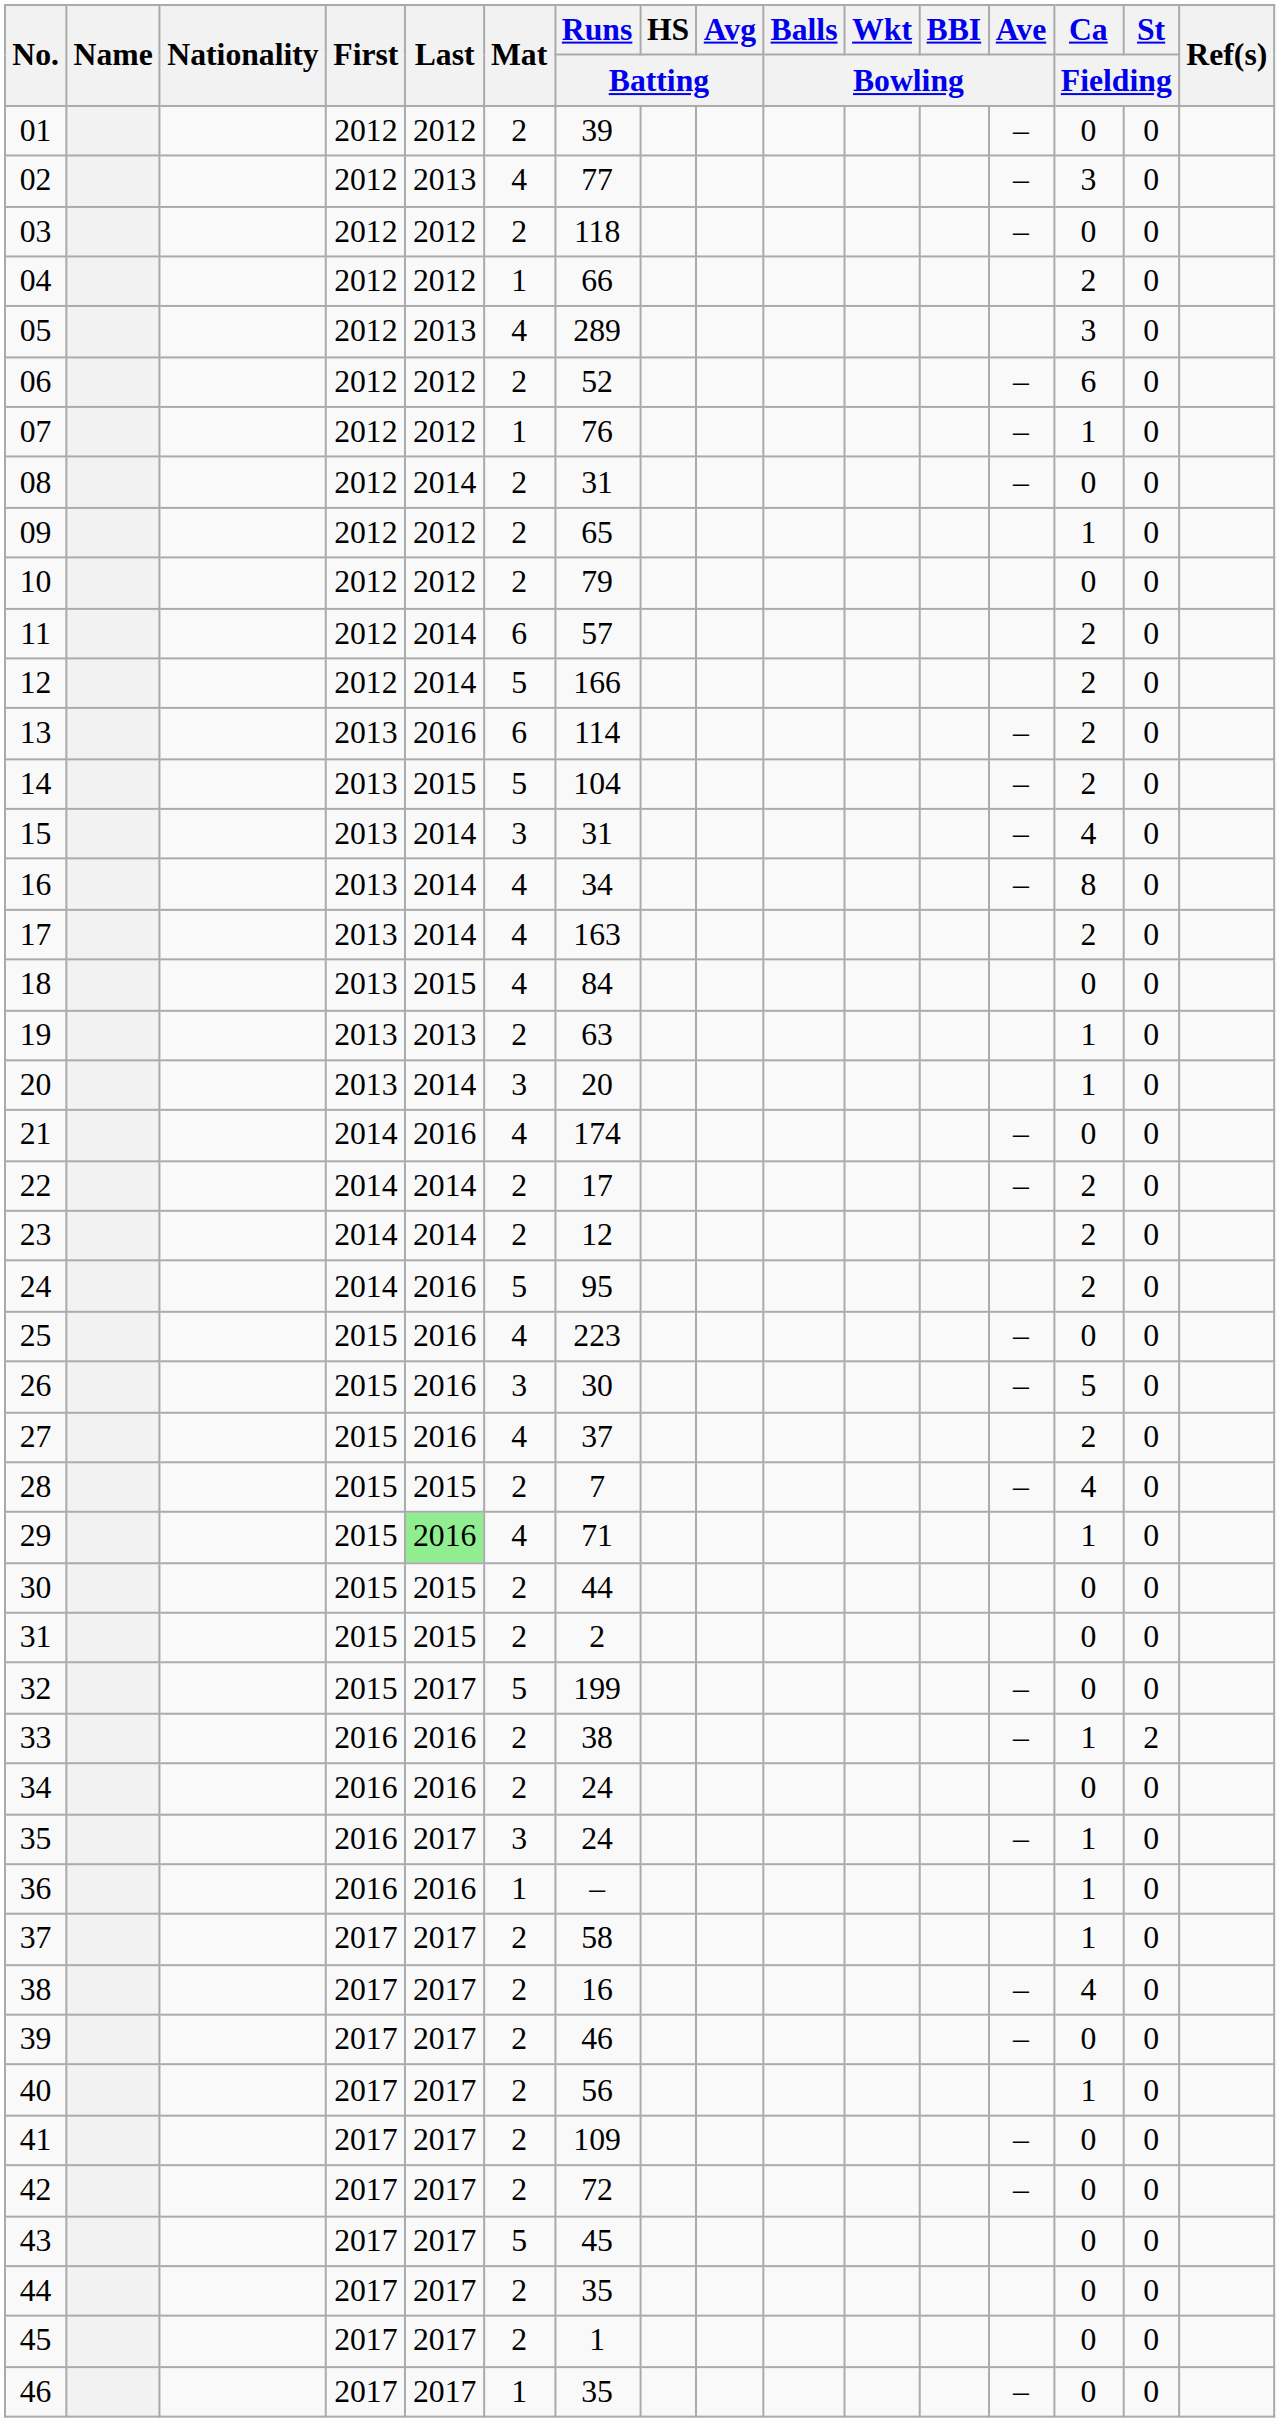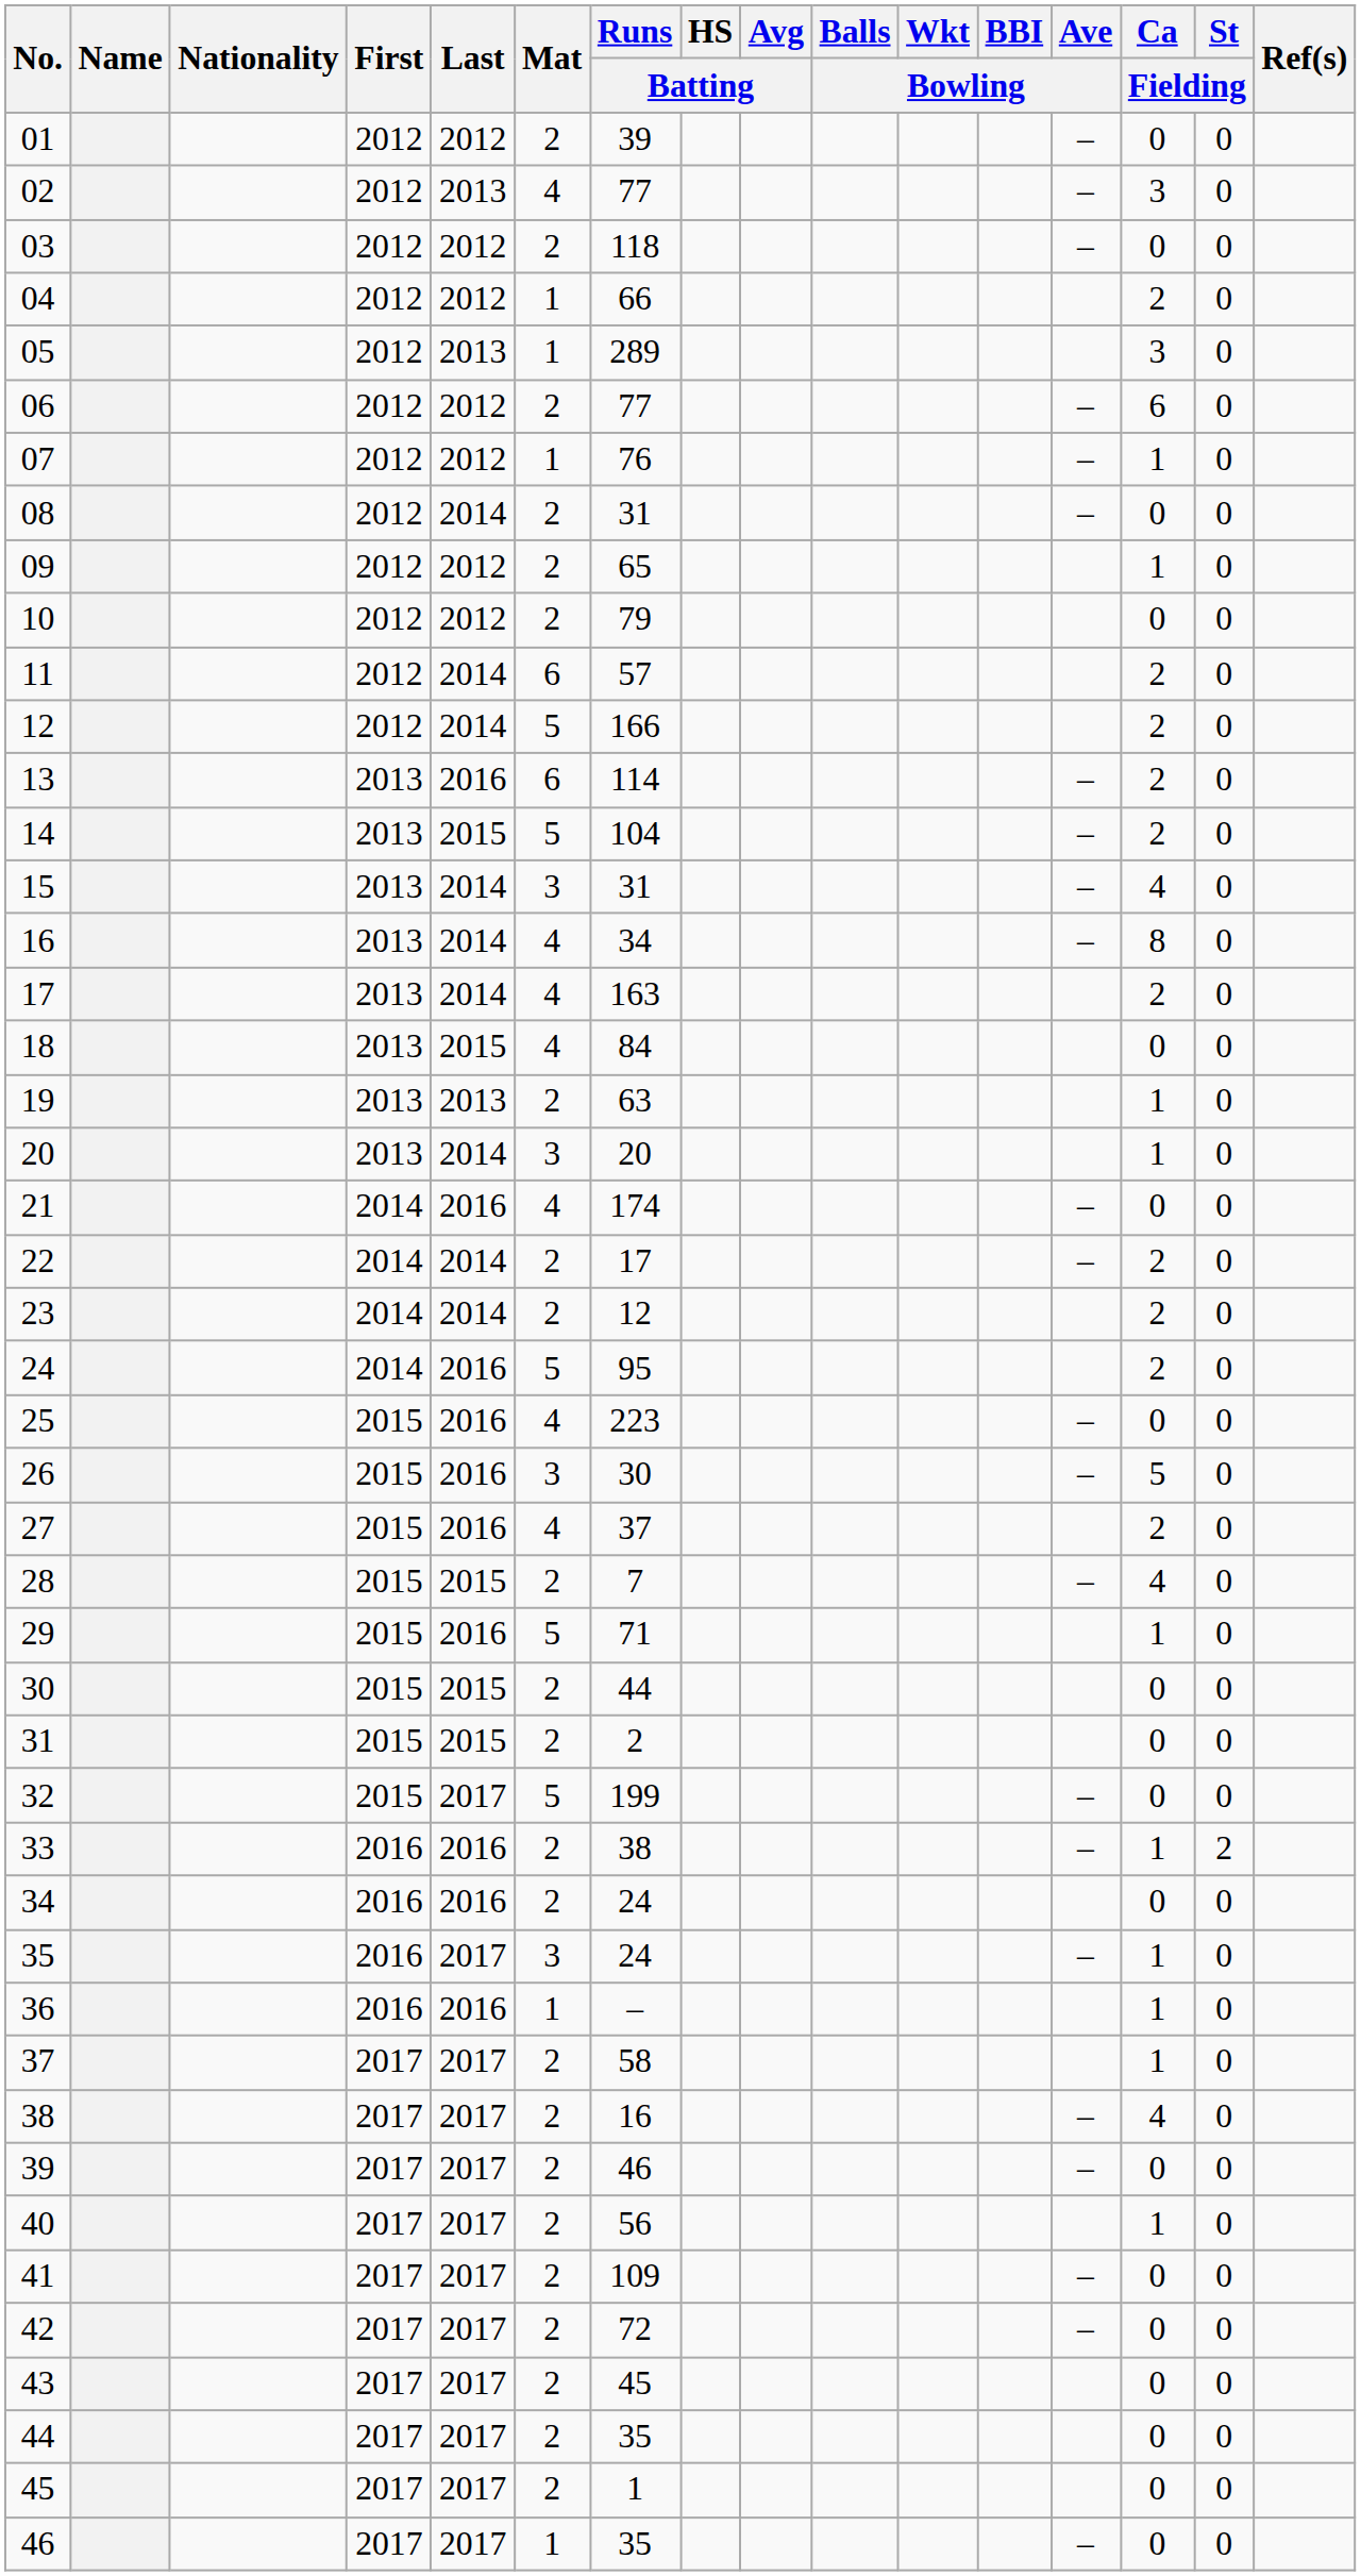05 | Mat: 4 -> 1
06 | Runs / Batting: 52 -> 77
29 | Last: lightgreen background -> no background
29 | Mat: 4 -> 5
43 | Mat: 5 -> 2
